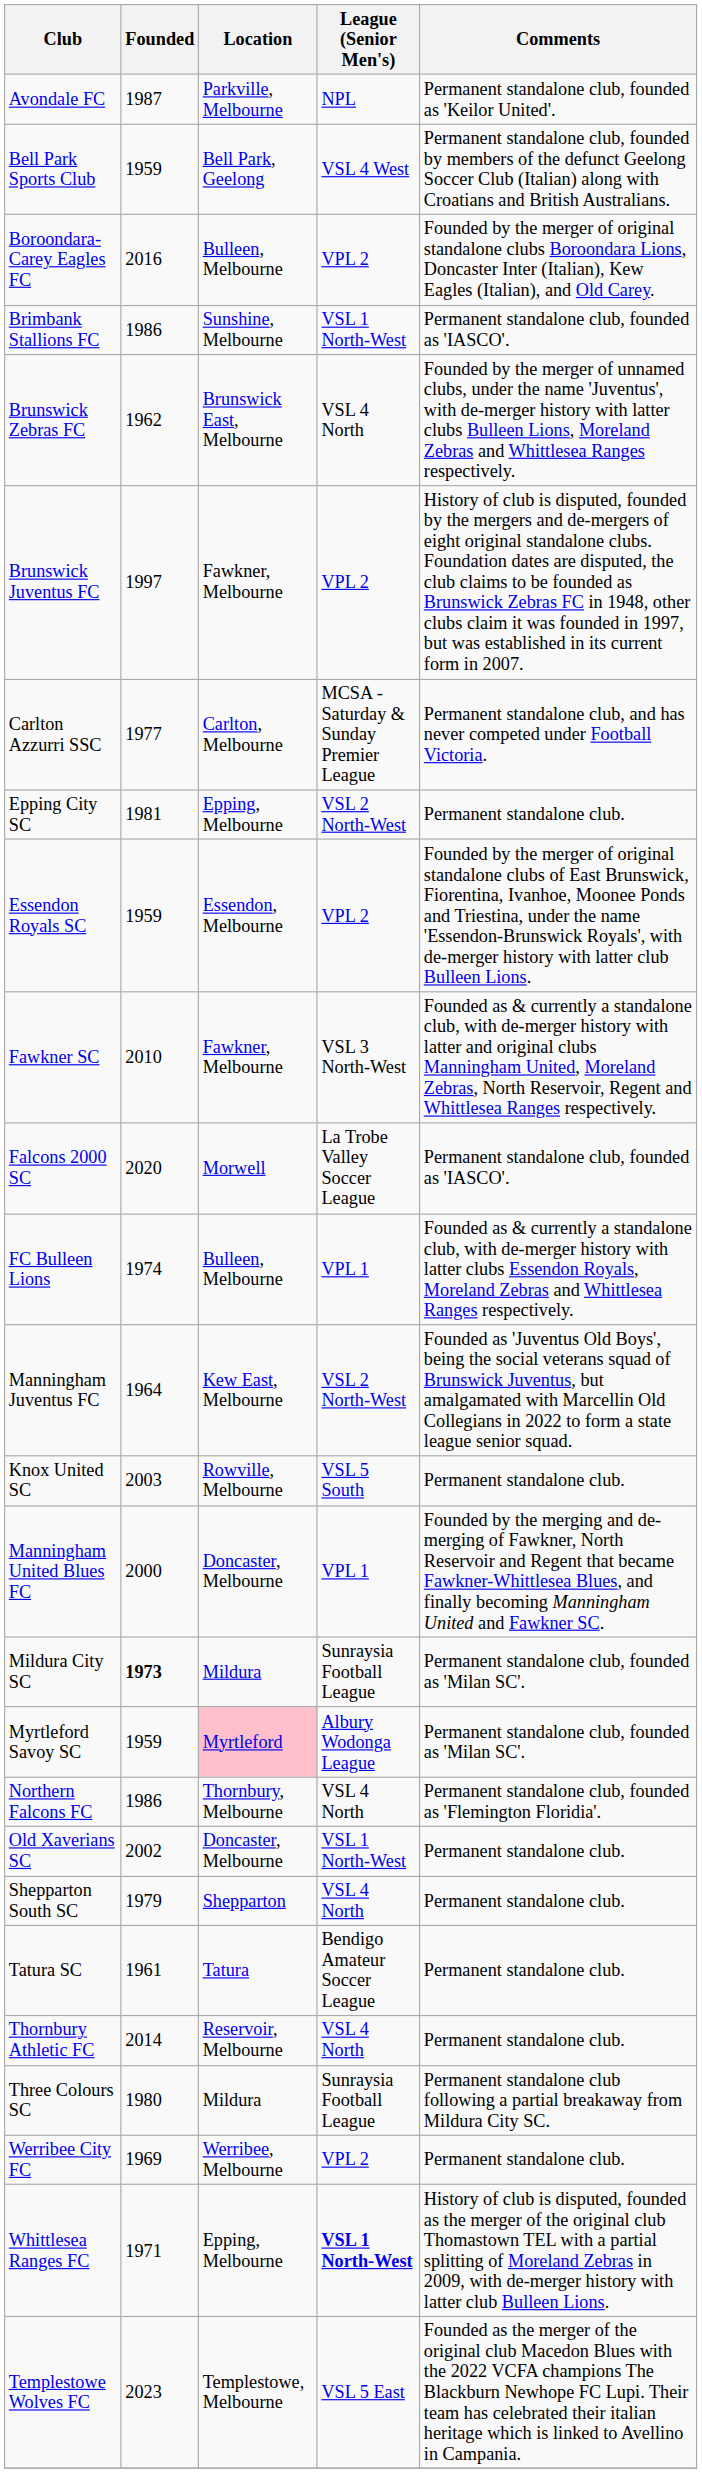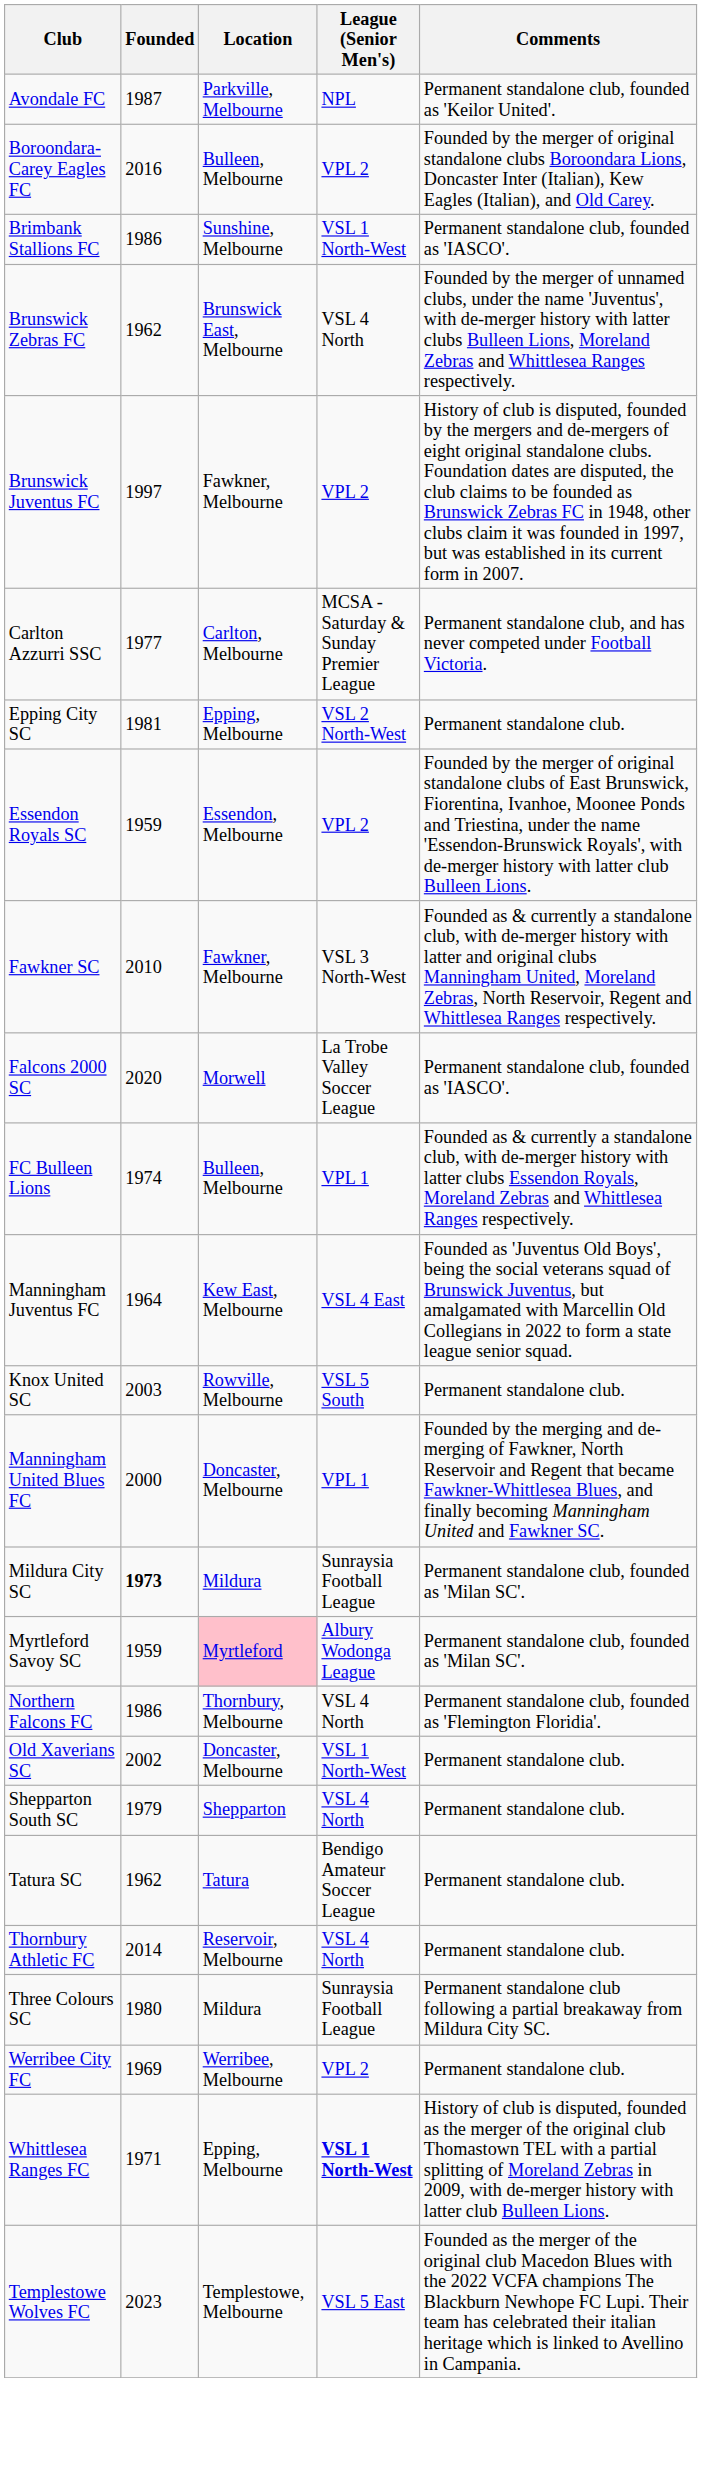- row: Bell Park Sports Club | 1959 | Bell Park, Geelong | VSL 4 West | Permanent standalone club, founded by members of the defunct Geelong Soccer Club (Italian) along with Croatians and British Australians.
Manningham Juventus FC | League (Senior Men's): VSL 2 North-West -> VSL 4 East
Tatura SC | Founded: 1961 -> 1962
